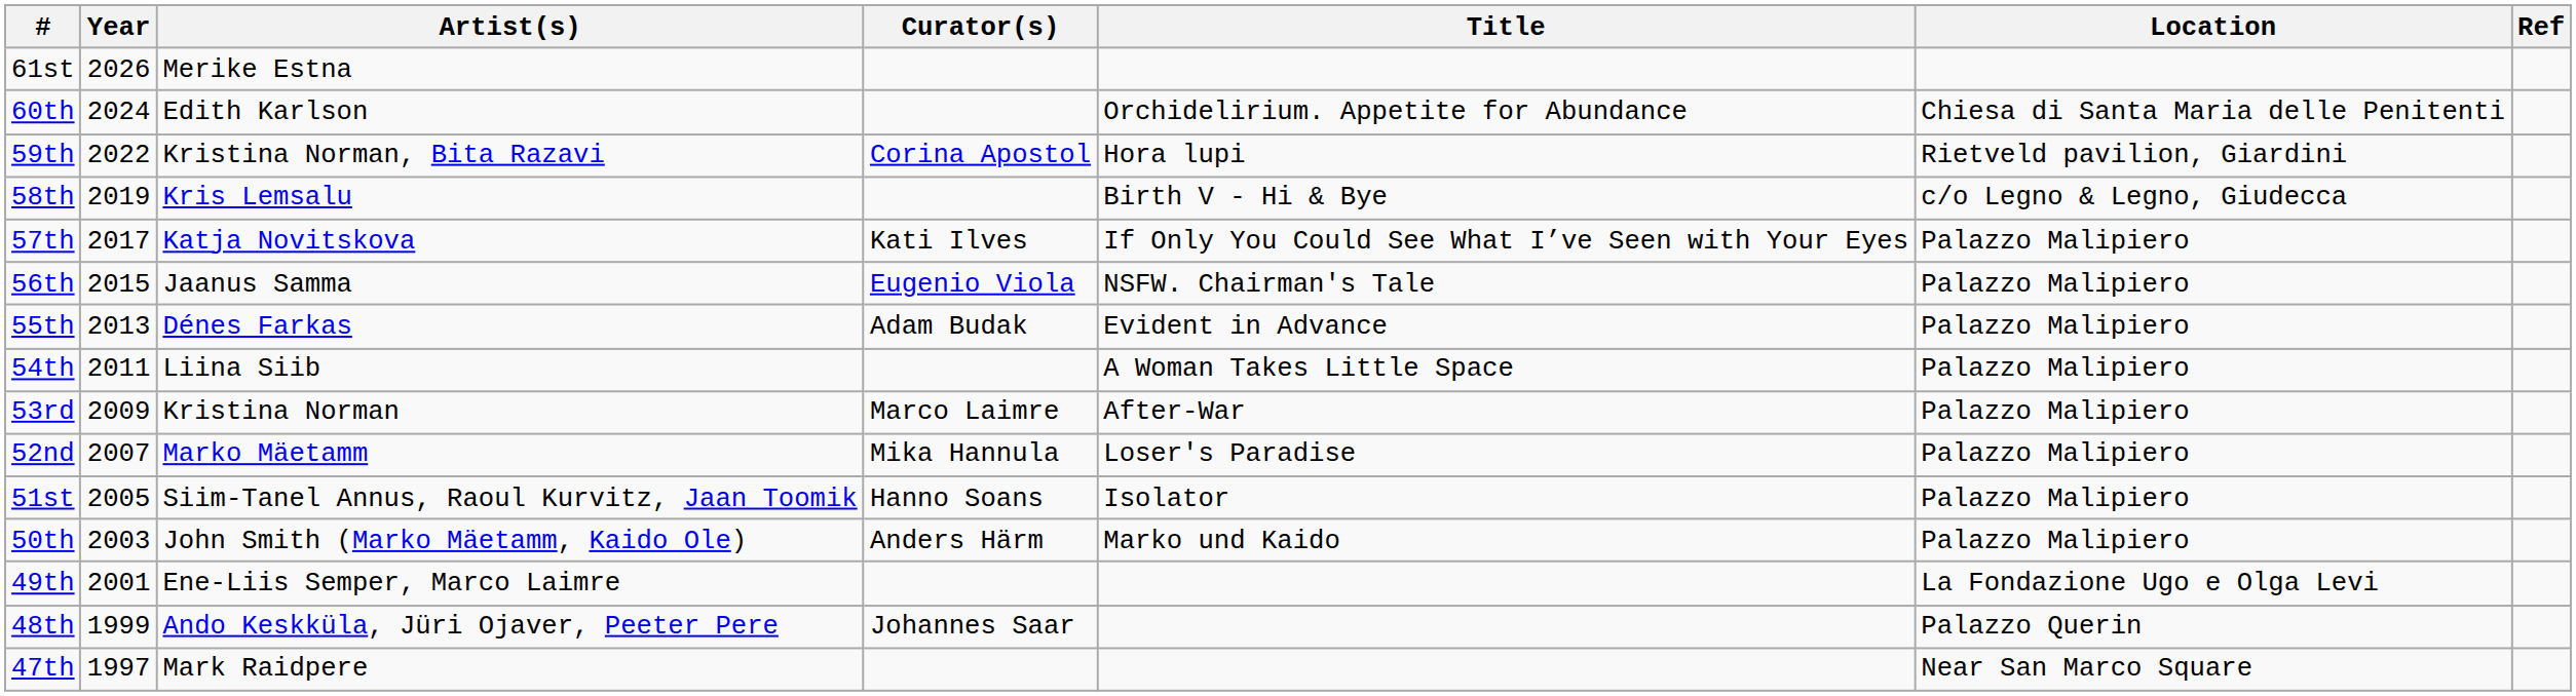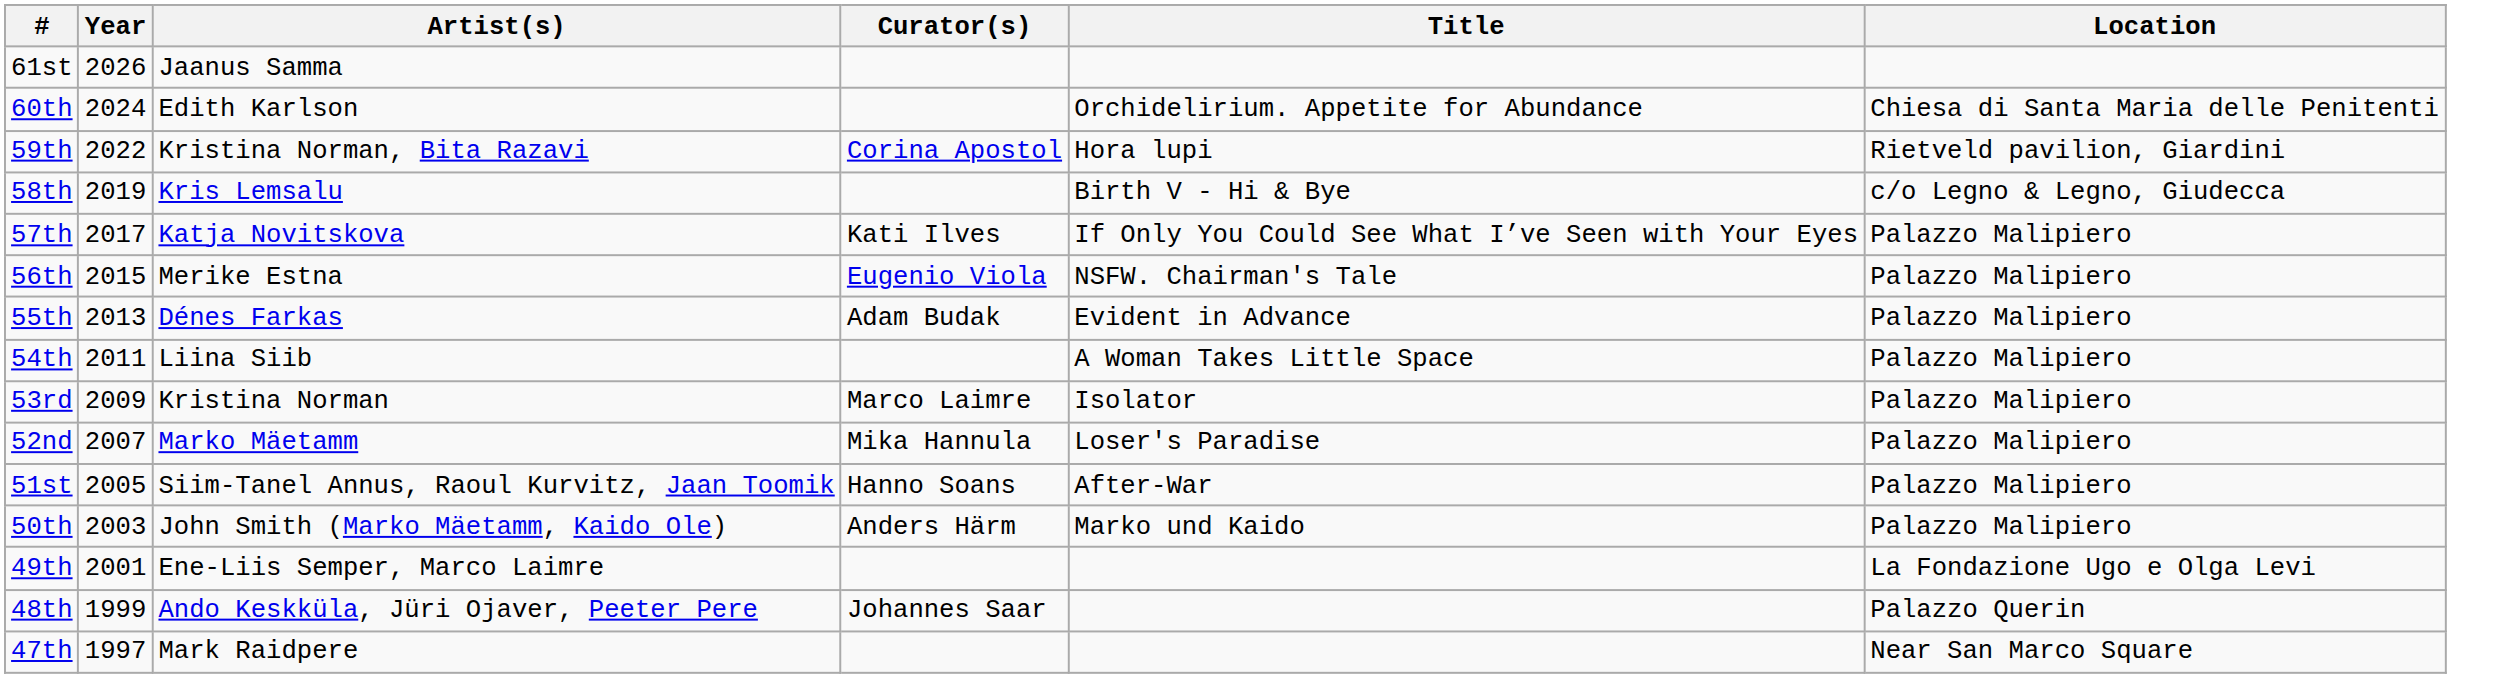- column: Ref
61st | Artist(s): Merike Estna -> Jaanus Samma
56th | Artist(s): Jaanus Samma -> Merike Estna
53rd | Title: After-War -> Isolator
51st | Title: Isolator -> After-War
